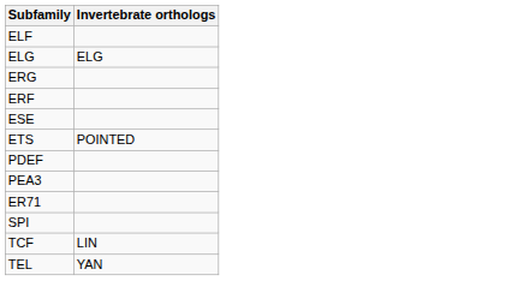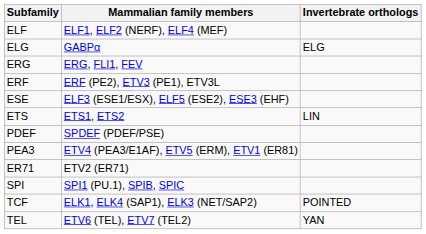+ column: Mammalian family members | ELF1, ELF2 (NERF), ELF4 (MEF) | GABPα | ERG, FLI1, FEV | ERF (PE2), ETV3 (PE1), ETV3L | ELF3 (ESE1/ESX), ELF5 (ESE2), ESE3 (EHF) | ETS1, ETS2 | SPDEF (PDEF/PSE) | ETV4 (PEA3/E1AF), ETV5 (ERM), ETV1 (ER81) | ETV2 (ER71) | SPI1 (PU.1), SPIB, SPIC | ELK1, ELK4 (SAP1), ELK3 (NET/SAP2) | ETV6 (TEL), ETV7 (TEL2)
ETS | Invertebrate orthologs: POINTED -> LIN
TCF | Invertebrate orthologs: LIN -> POINTED
